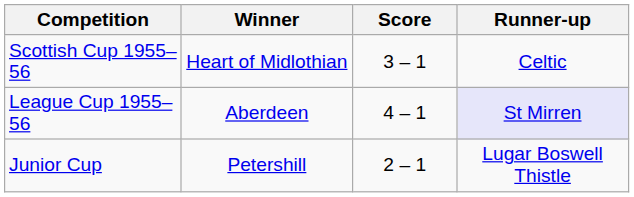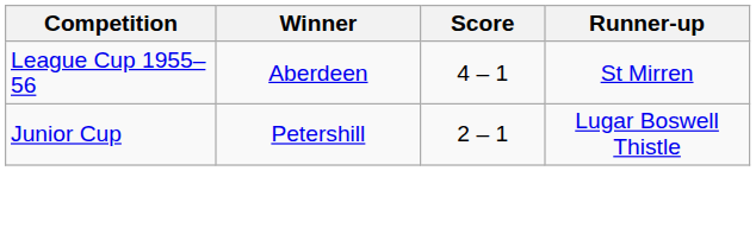- row: Scottish Cup 1955–56 | Heart of Midlothian | 3 – 1 | Celtic
League Cup 1955–56 | Runner-up: lavender background -> no background
